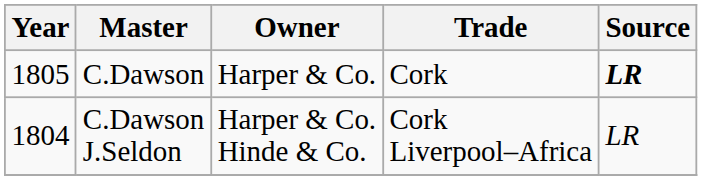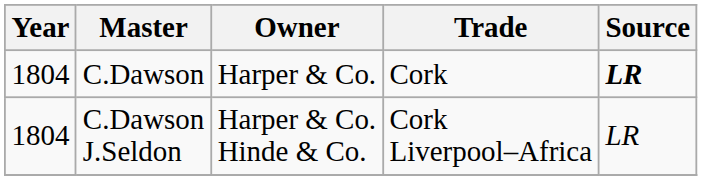C.Dawson | Year: 1805 -> 1804
